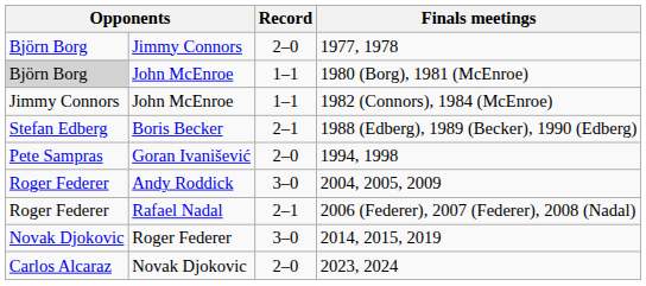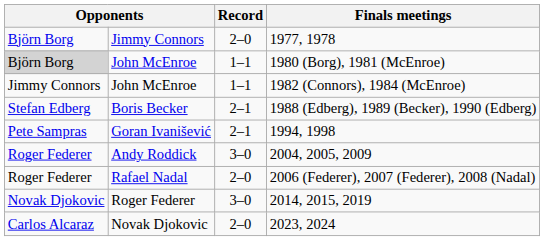1994, 1998 | Record: 2–0 -> 2–1
2006 (Federer), 2007 (Federer), 2008 (Nadal) | Record: 2–1 -> 2–0
